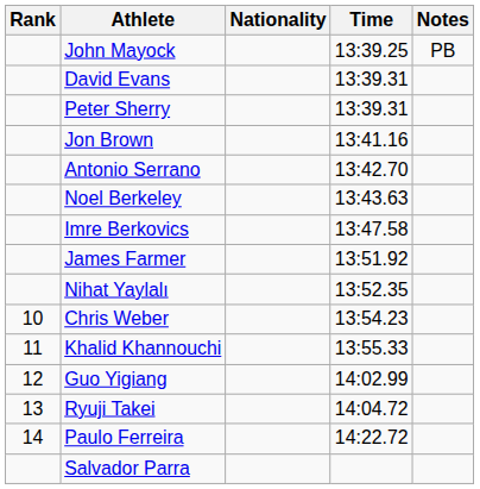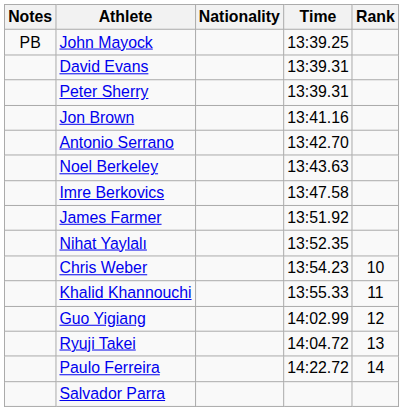columns swapped: Rank <-> Notes
